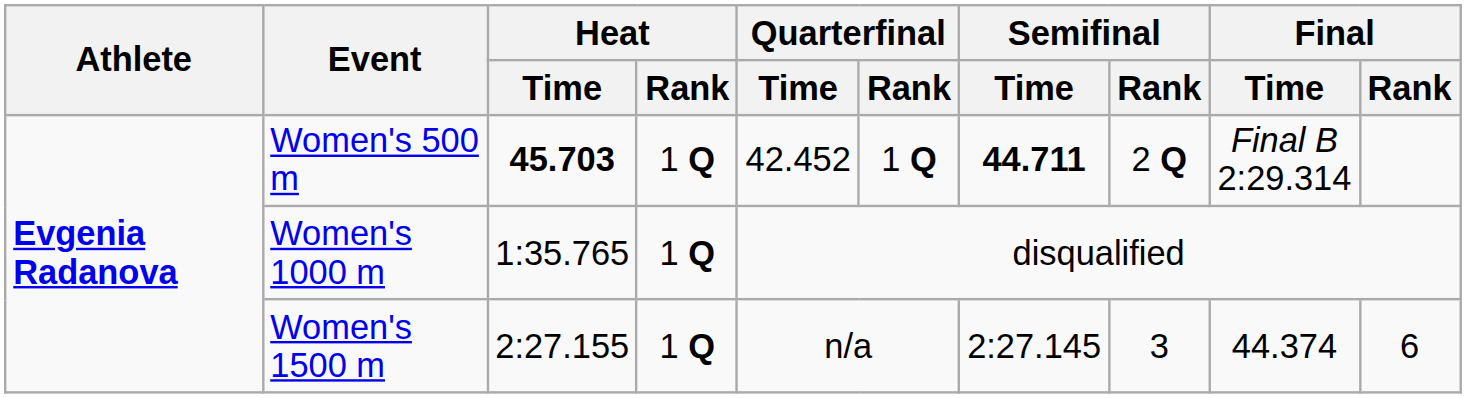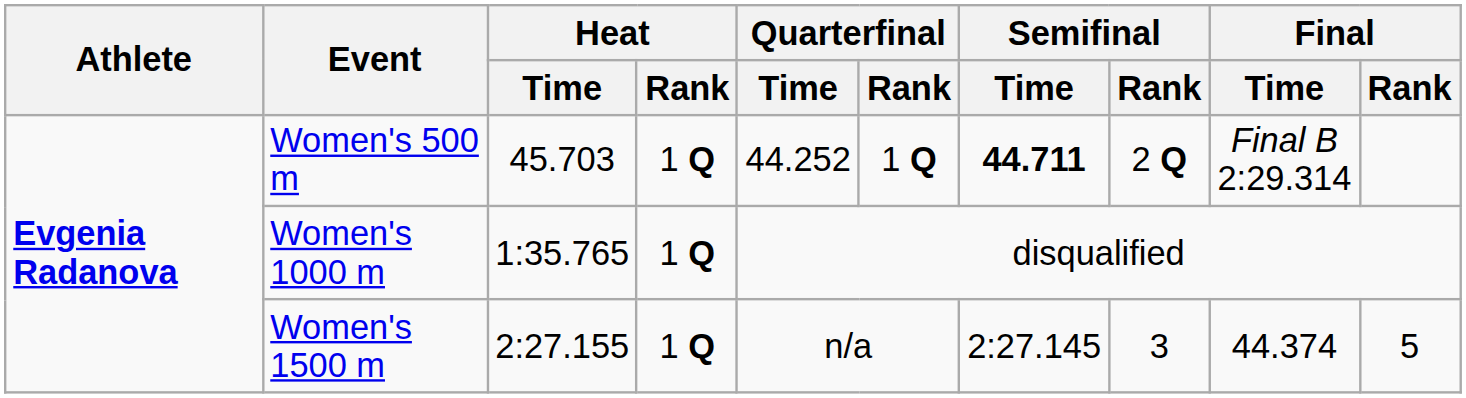Women's 500 m | Heat / Time: bold -> normal
Women's 500 m | Quarterfinal / Time: 42.452 -> 44.252
Women's 1500 m | Final / Rank: 6 -> 5
